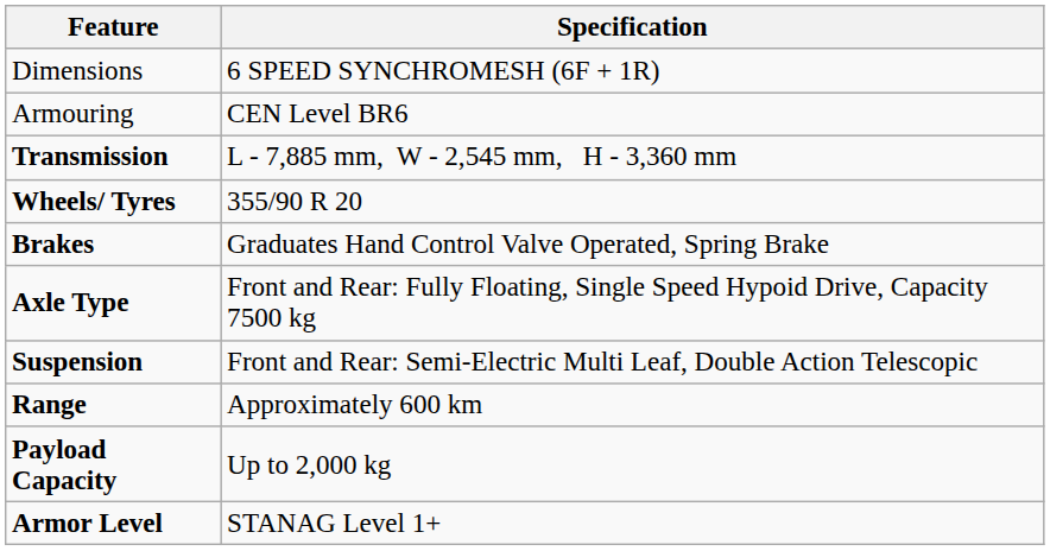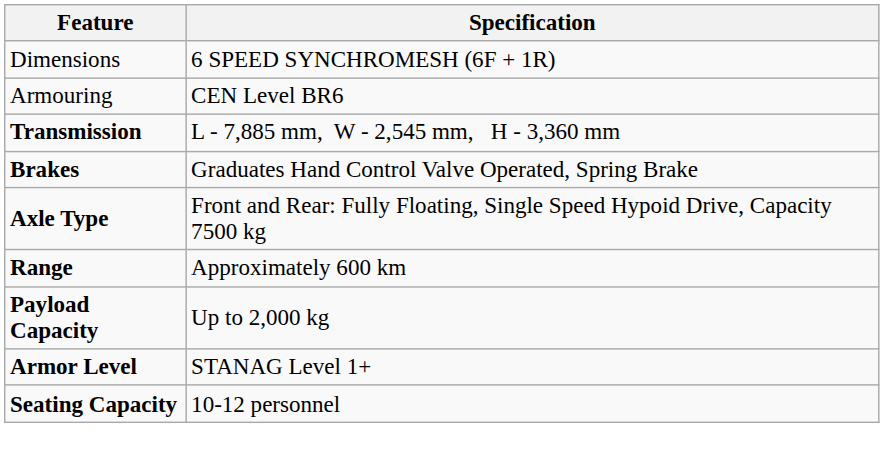- row: Wheels/ Tyres | 355/90 R 20
- row: Suspension | Front and Rear: Semi-Electric Multi Leaf, Double Action Telescopic
+ row: Seating Capacity | 10-12 personnel
